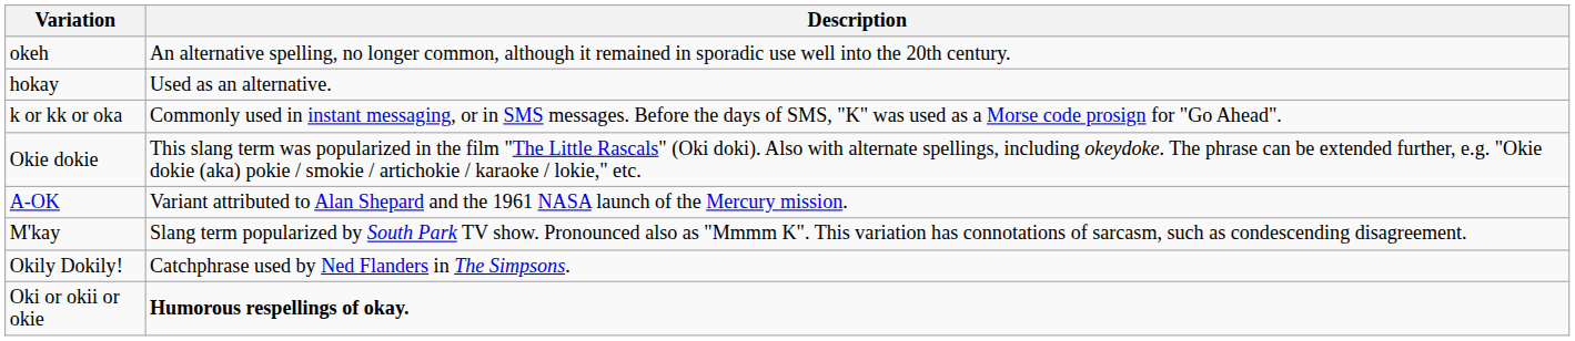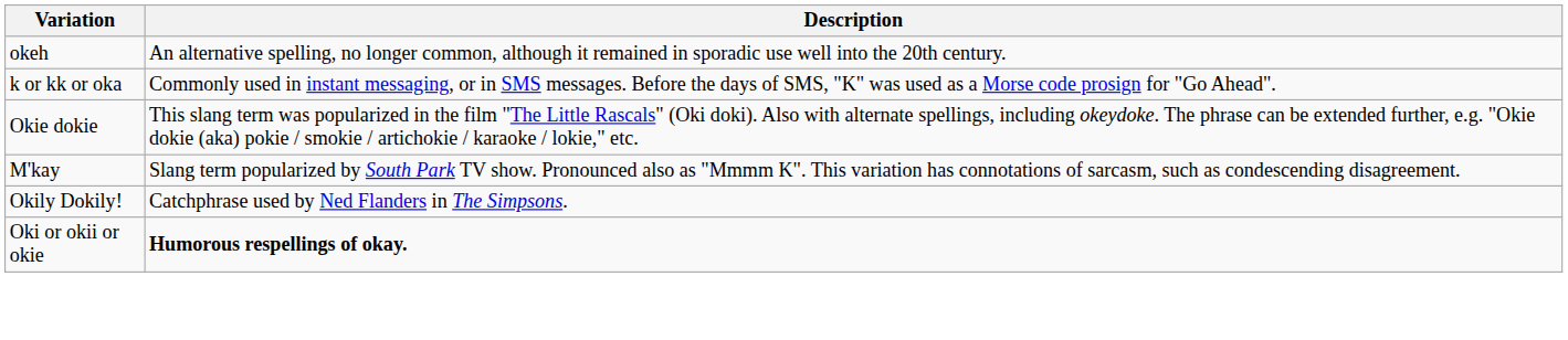- row: hokay | Used as an alternative.
- row: A-OK | Variant attributed to Alan Shepard and the 1961 NASA launch of the Mercury mission.
